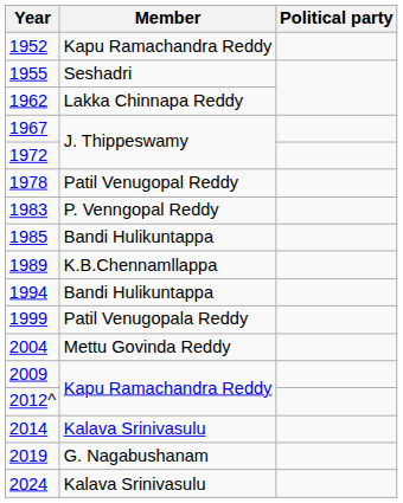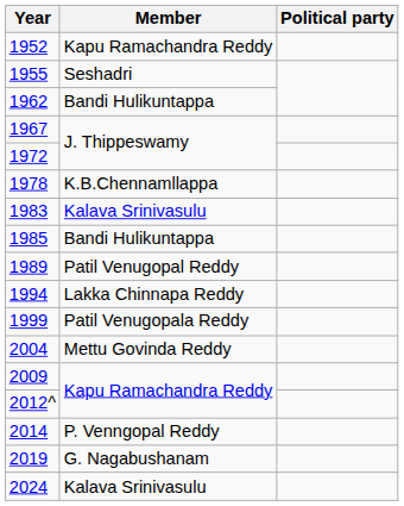1962 | Member: Lakka Chinnapa Reddy -> Bandi Hulikuntappa
1978 | Member: Patil Venugopal Reddy -> K.B.Chennamllappa
1983 | Member: P. Venngopal Reddy -> Kalava Srinivasulu
1989 | Member: K.B.Chennamllappa -> Patil Venugopal Reddy
1994 | Member: Bandi Hulikuntappa -> Lakka Chinnapa Reddy
2014 | Member: Kalava Srinivasulu -> P. Venngopal Reddy
